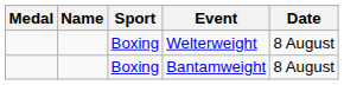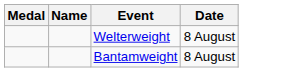- column: Sport | Boxing | Boxing
